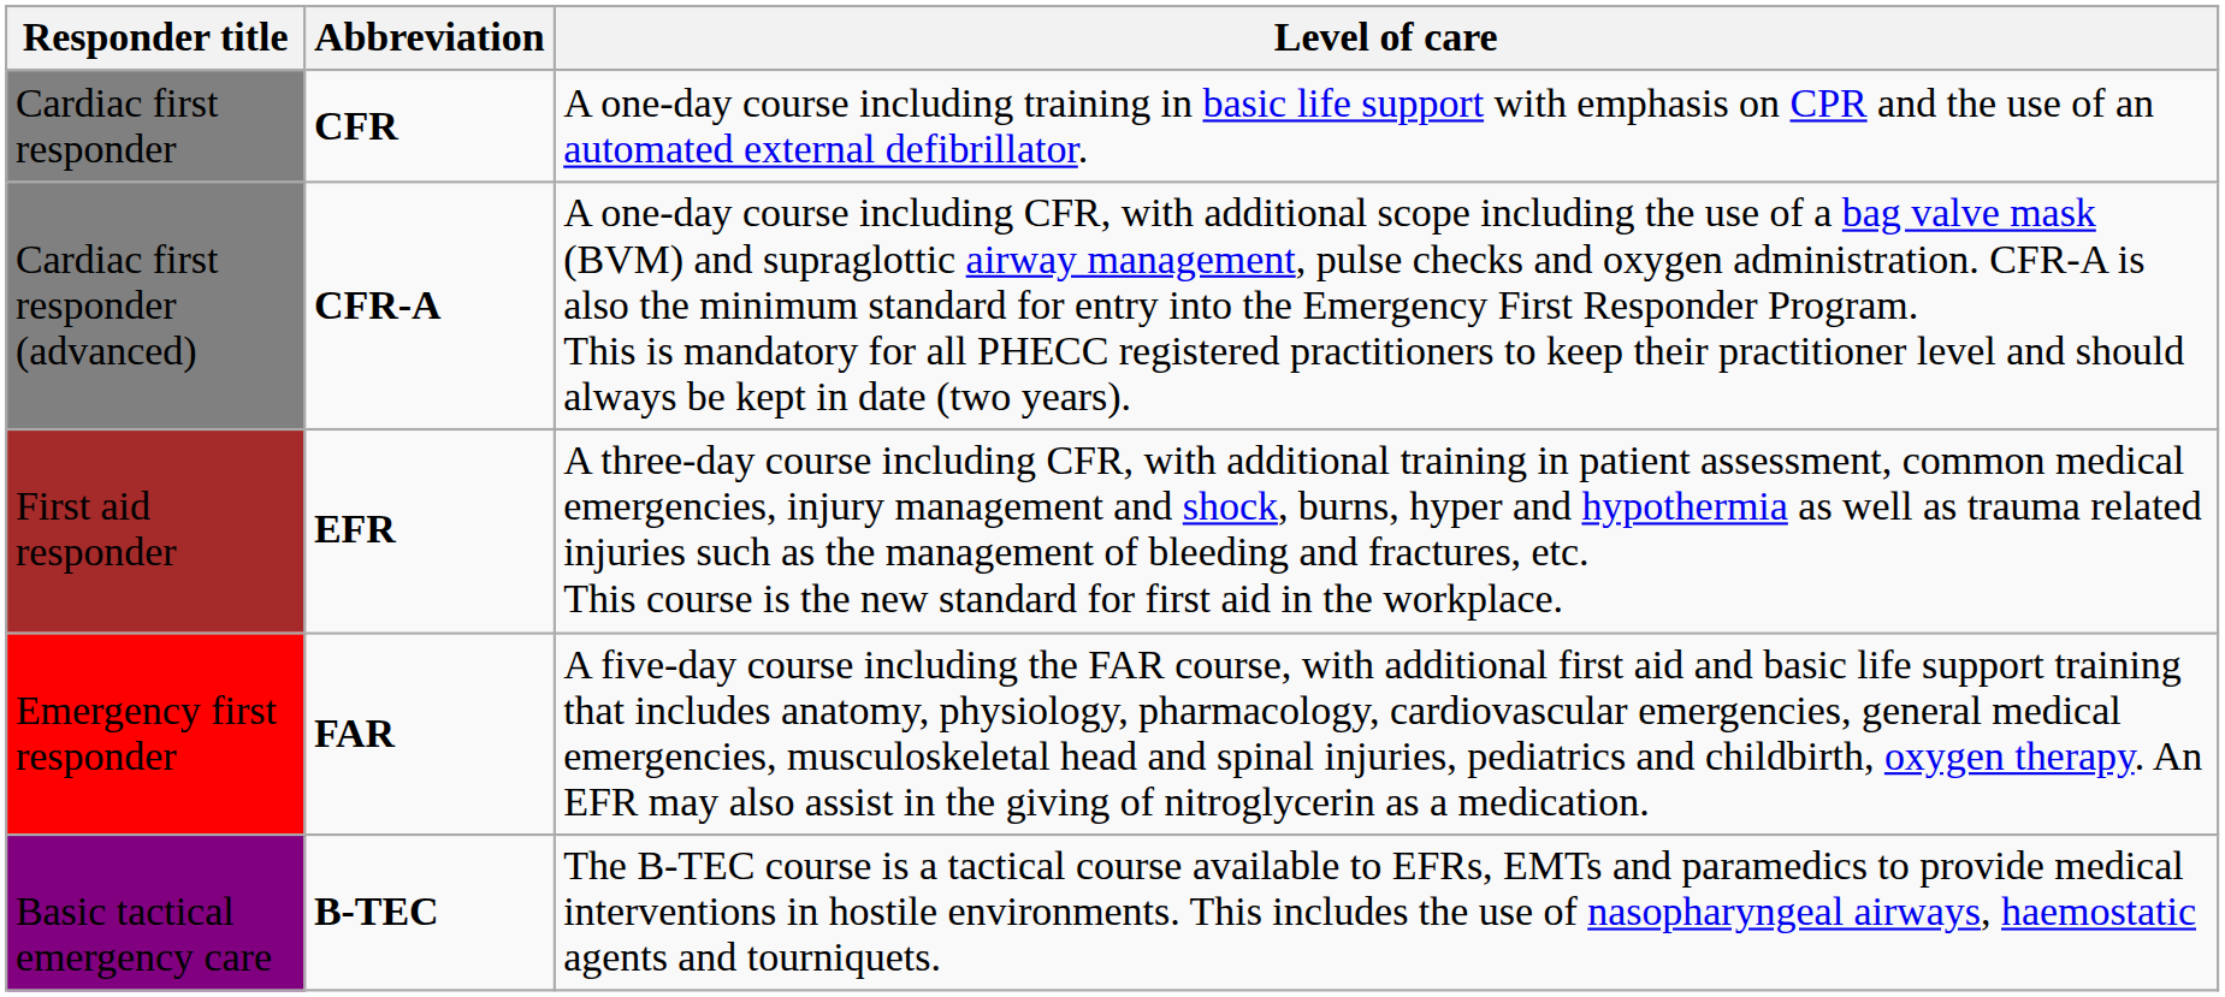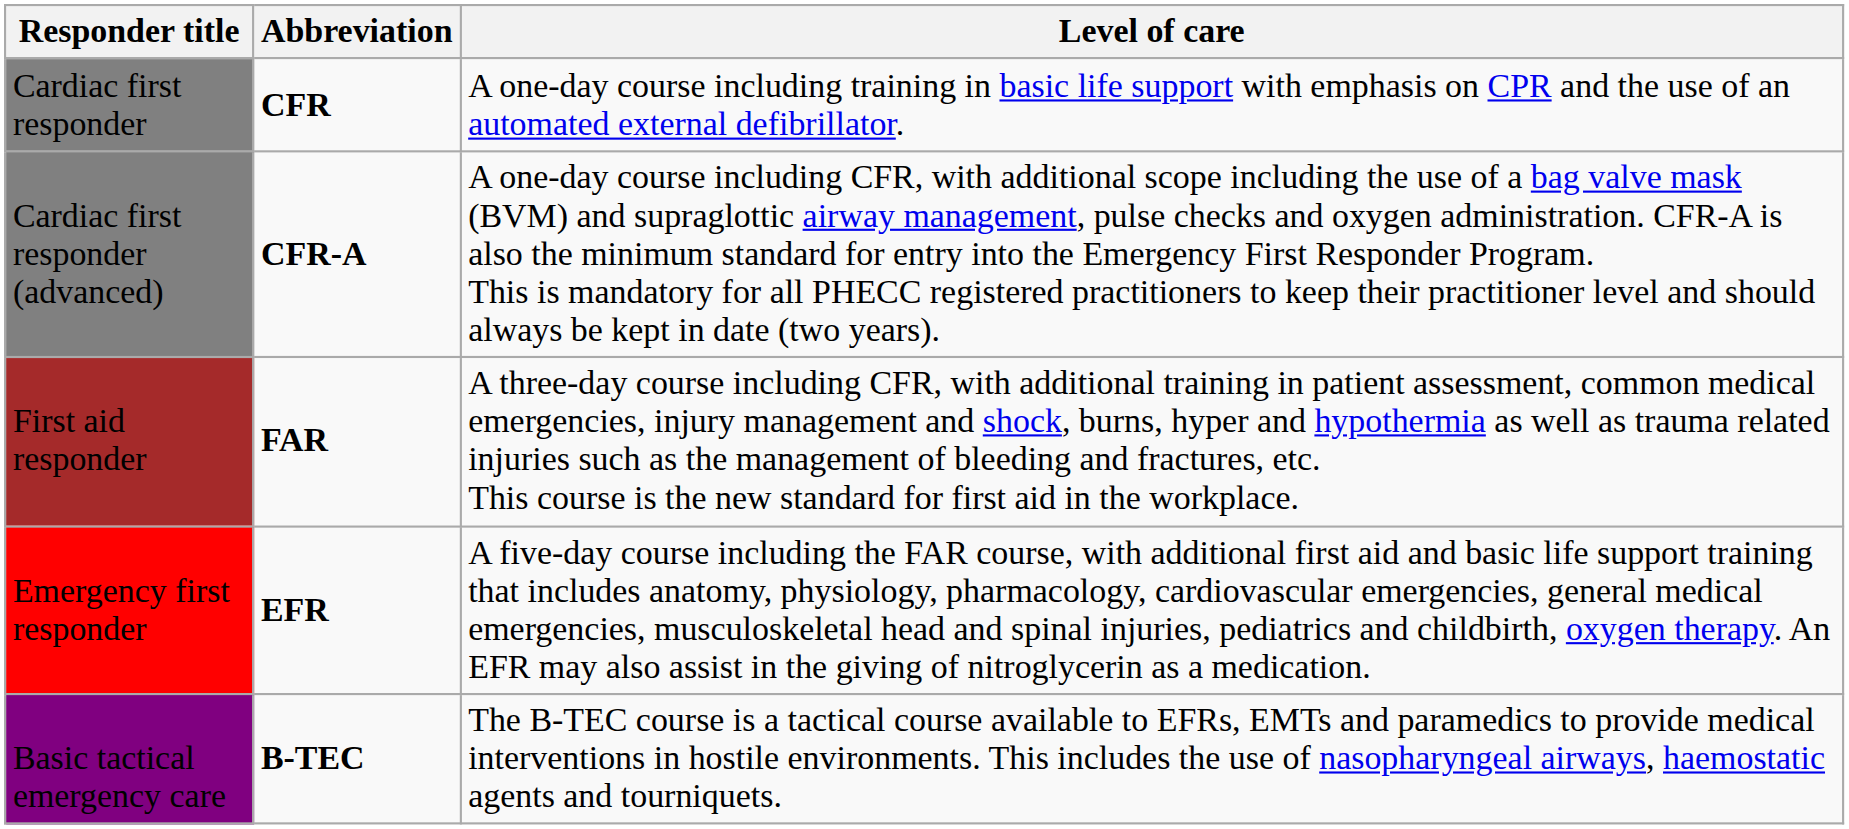First aid responder | Abbreviation: EFR -> FAR
Emergency first responder | Abbreviation: FAR -> EFR
